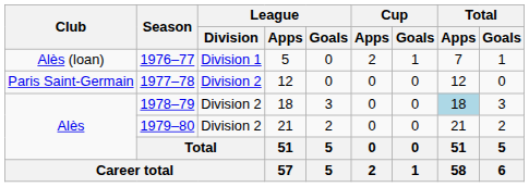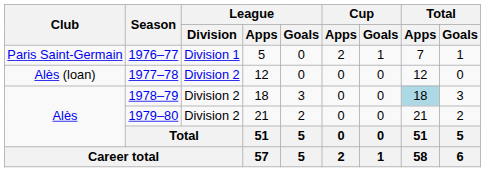1976–77 | Club: Alès (loan) -> Paris Saint-Germain
1977–78 | Club: Paris Saint-Germain -> Alès (loan)
